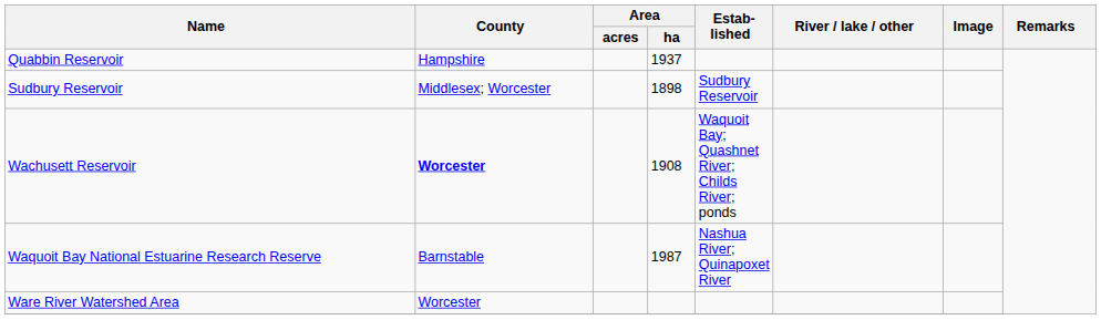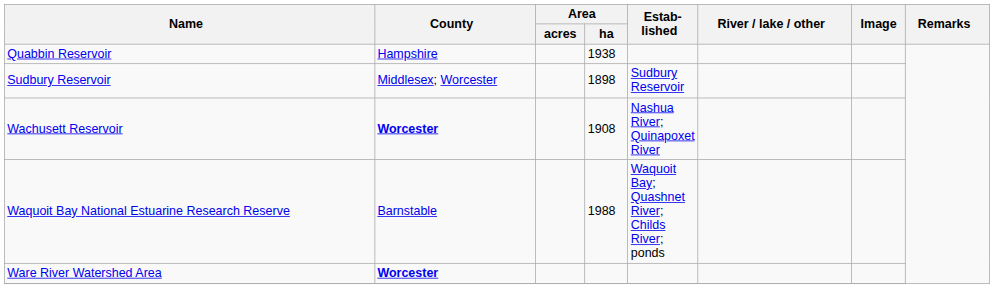Quabbin Reservoir | Area / ha: 1937 -> 1938
Wachusett Reservoir | Estab- lished: Waquoit Bay; Quashnet River; Childs River; ponds -> Nashua River; Quinapoxet River
Waquoit Bay National Estuarine Research Reserve | Area / ha: 1987 -> 1988
Waquoit Bay National Estuarine Research Reserve | Estab- lished: Nashua River; Quinapoxet River -> Waquoit Bay; Quashnet River; Childs River; ponds
Ware River Watershed Area | County: normal -> bold
